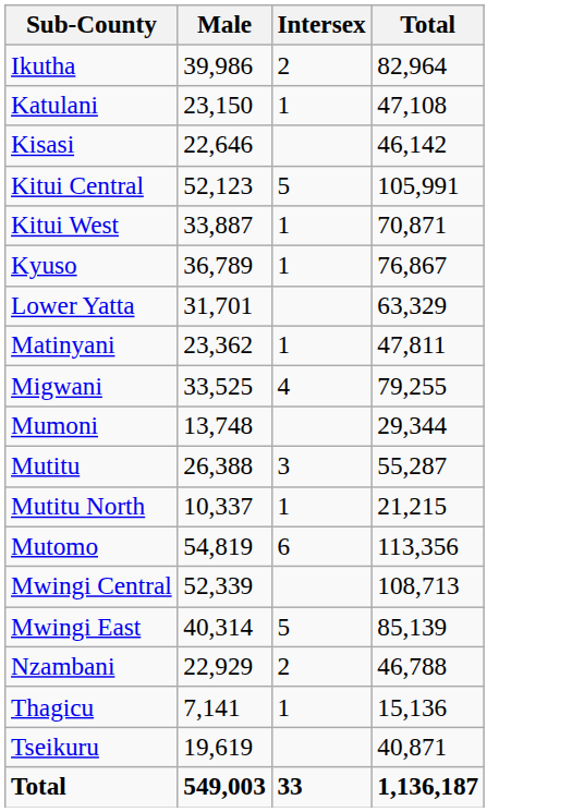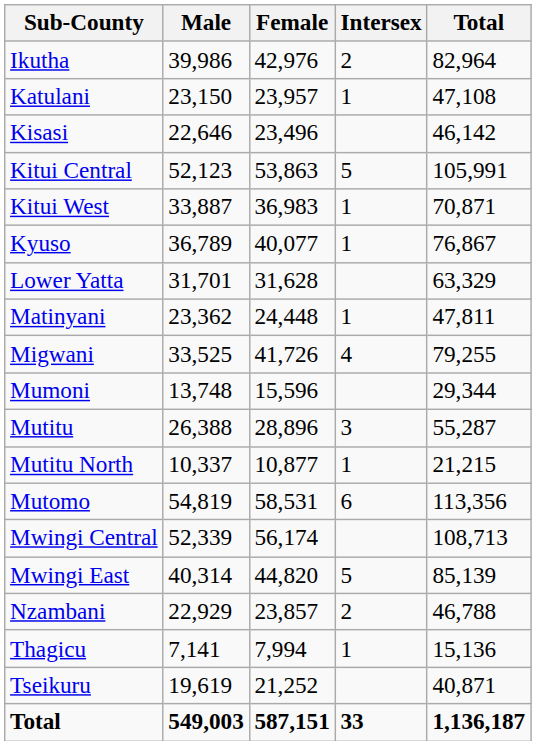+ column: Female | 42,976 | 23,957 | 23,496 | 53,863 | 36,983 | 40,077 | 31,628 | 24,448 | 41,726 | 15,596 | 28,896 | 10,877 | 58,531 | 56,174 | 44,820 | 23,857 | 7,994 | 21,252 | 587,151
